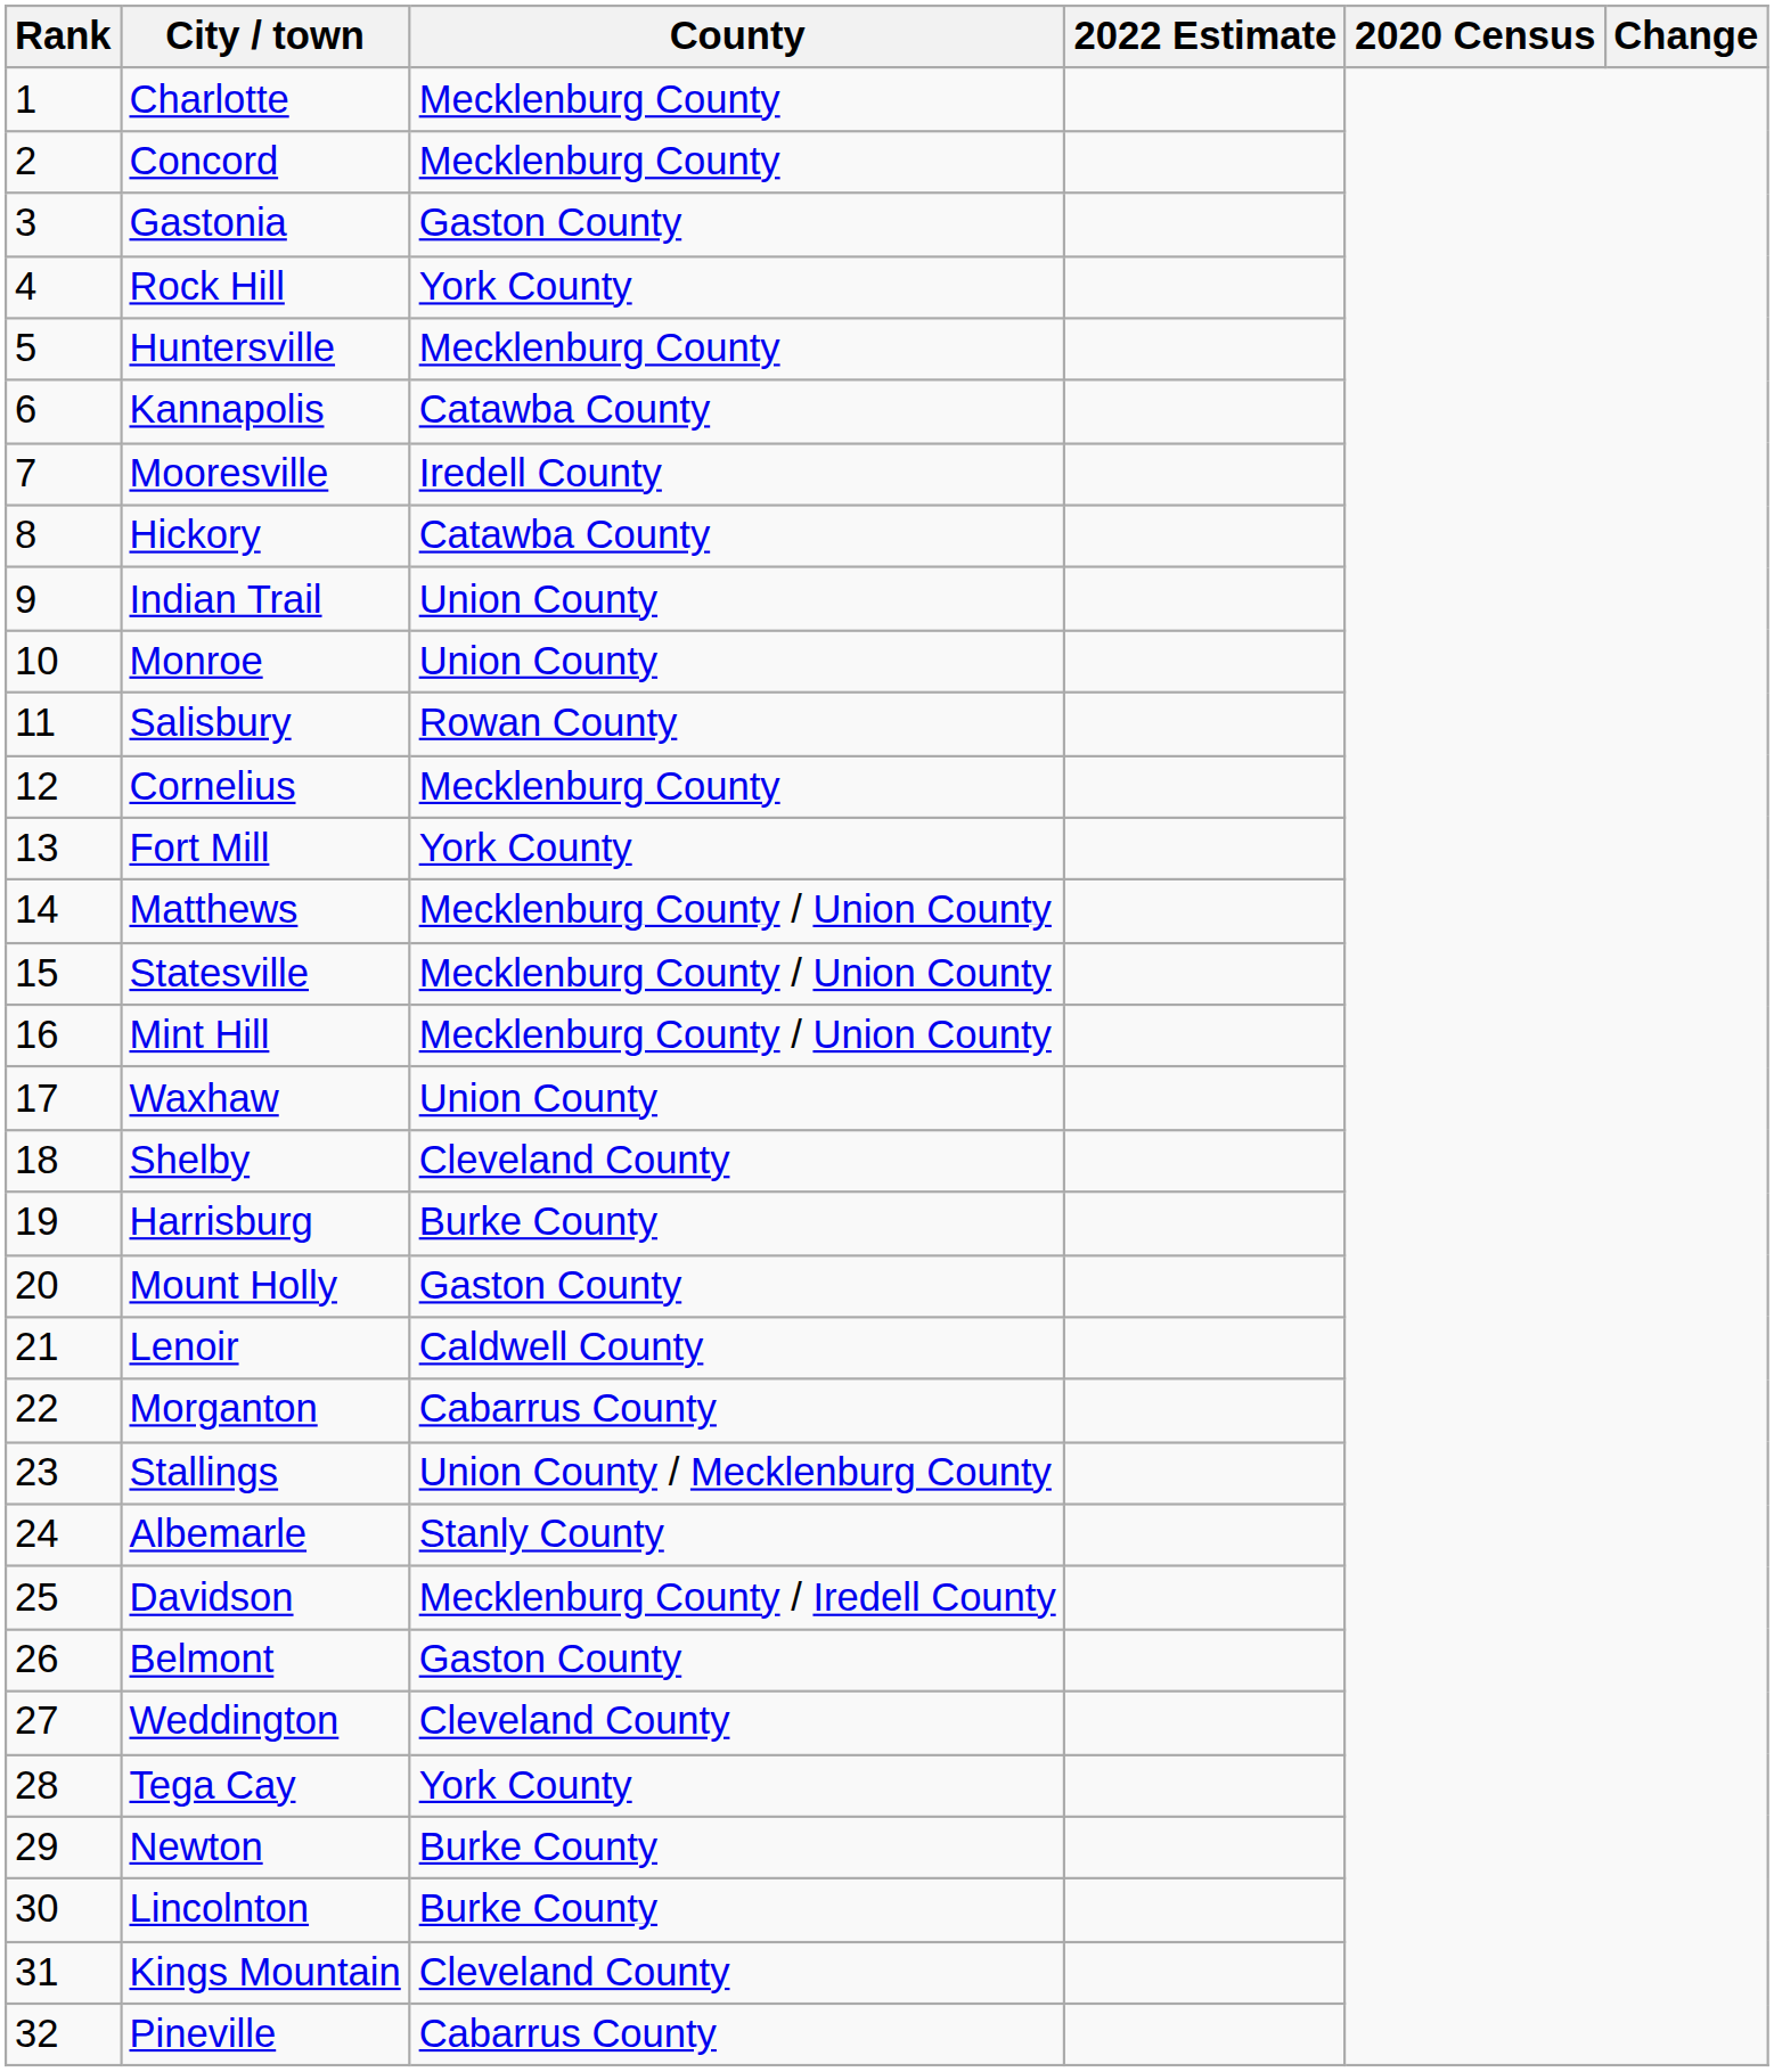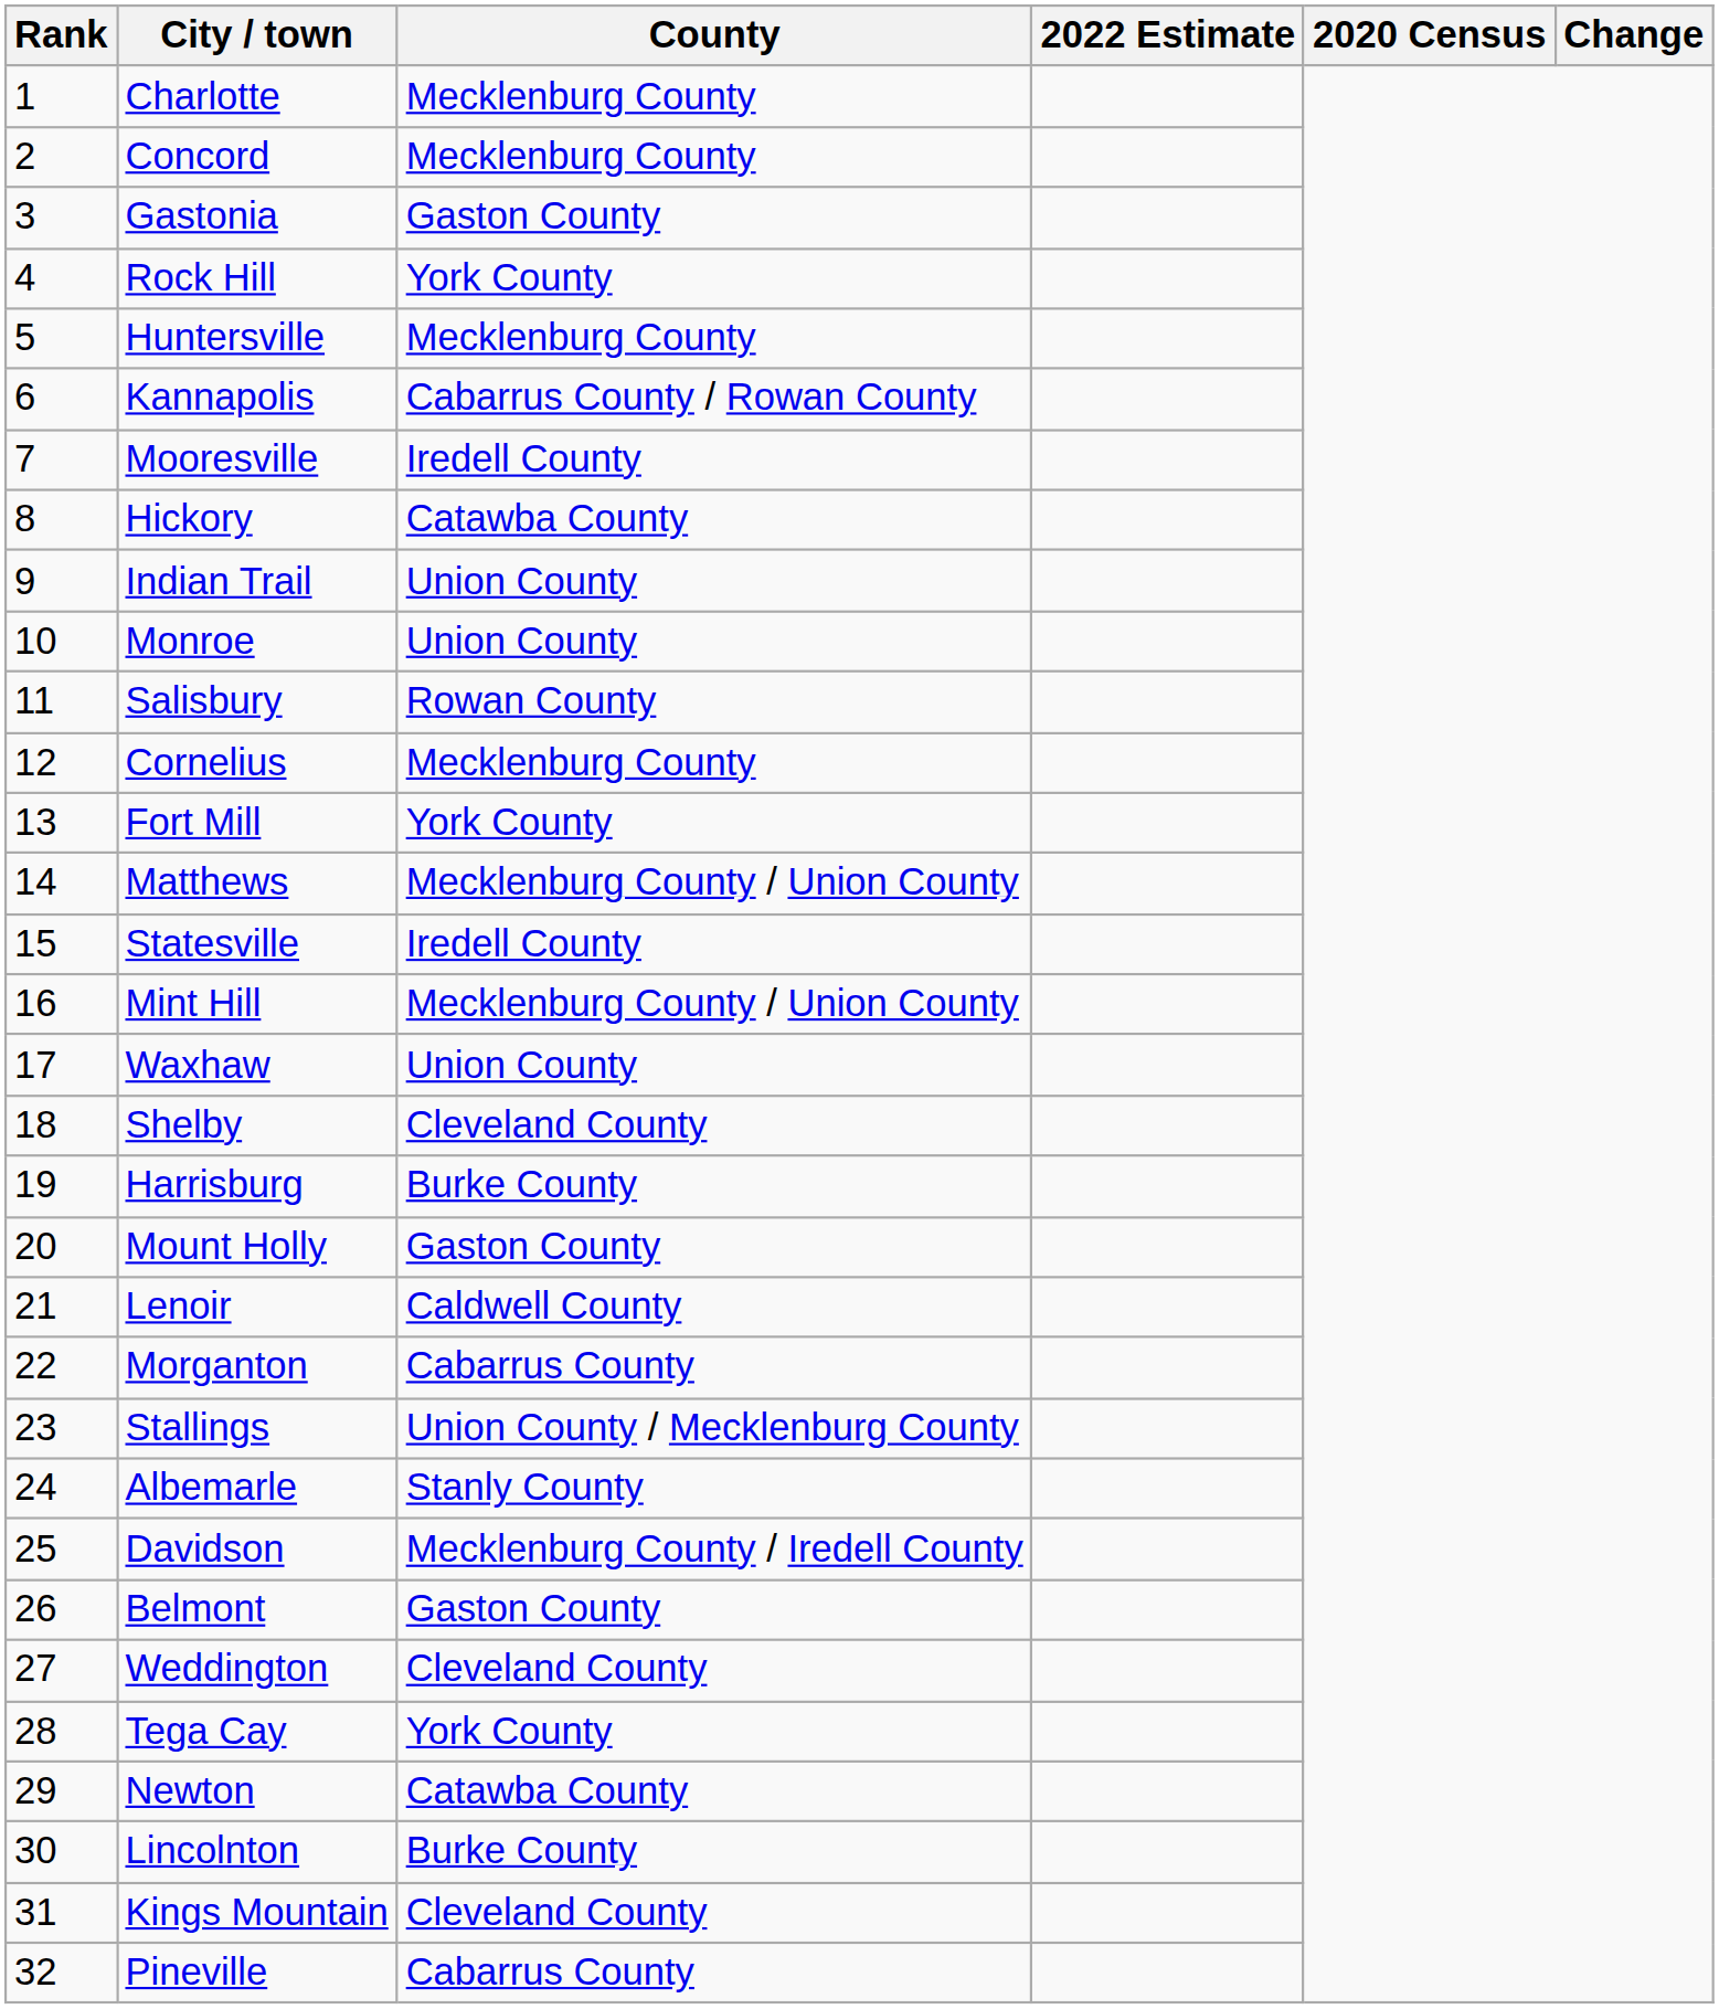Kannapolis | County: Catawba County -> Cabarrus County / Rowan County
Statesville | County: Mecklenburg County / Union County -> Iredell County
Newton | County: Burke County -> Catawba County
